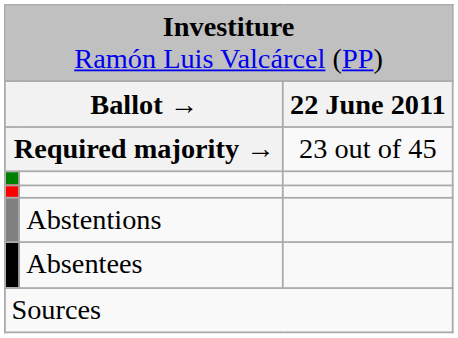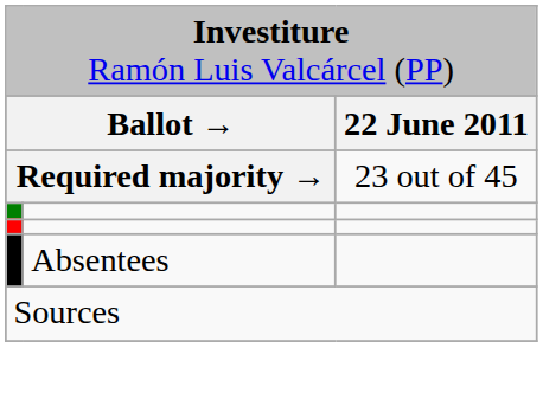- row: Abstentions
